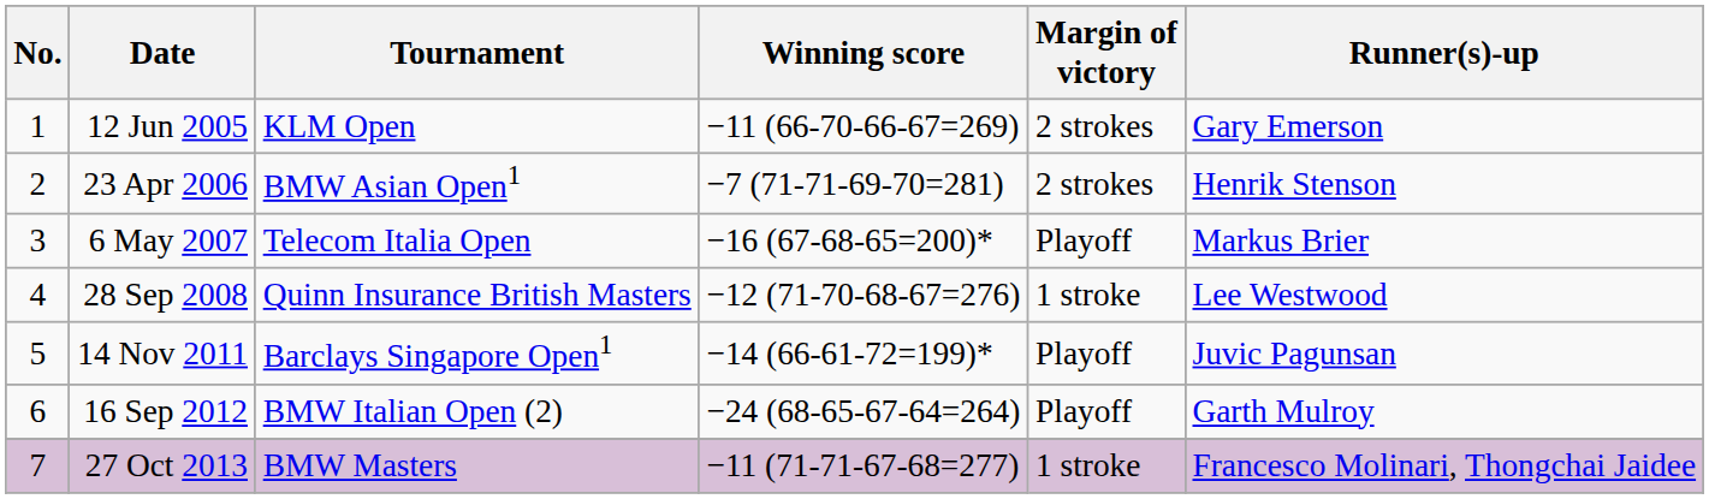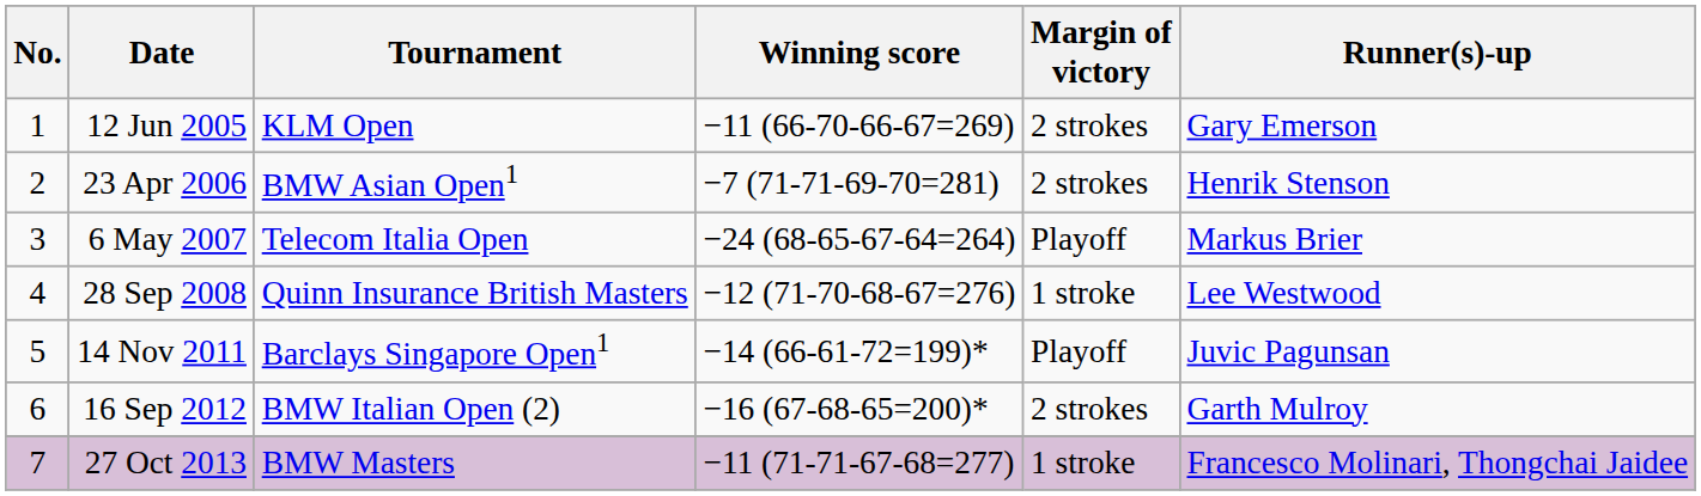6 May 2007 | Winning score: −16 (67-68-65=200)* -> −24 (68-65-67-64=264)
16 Sep 2012 | Winning score: −24 (68-65-67-64=264) -> −16 (67-68-65=200)*
16 Sep 2012 | Margin of victory: Playoff -> 2 strokes
